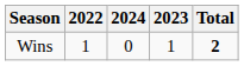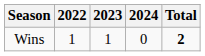columns swapped: 2023 <-> 2024
